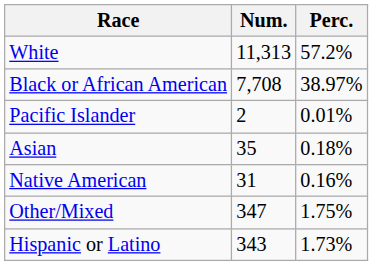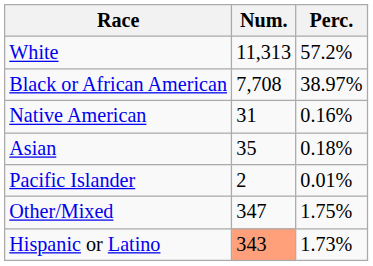rows swapped: Native American <-> Pacific Islander
Hispanic or Latino | Num.: no background -> lightsalmon background
